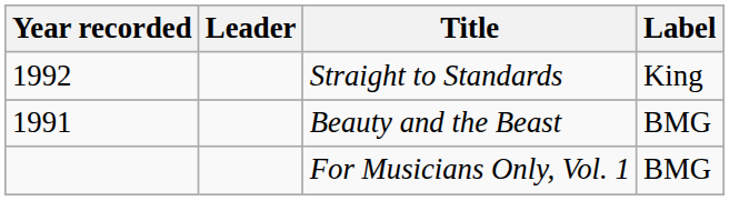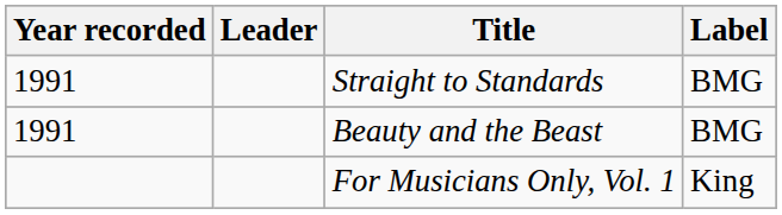Straight to Standards | Year recorded: 1992 -> 1991
Straight to Standards | Label: King -> BMG
For Musicians Only, Vol. 1 | Label: BMG -> King
